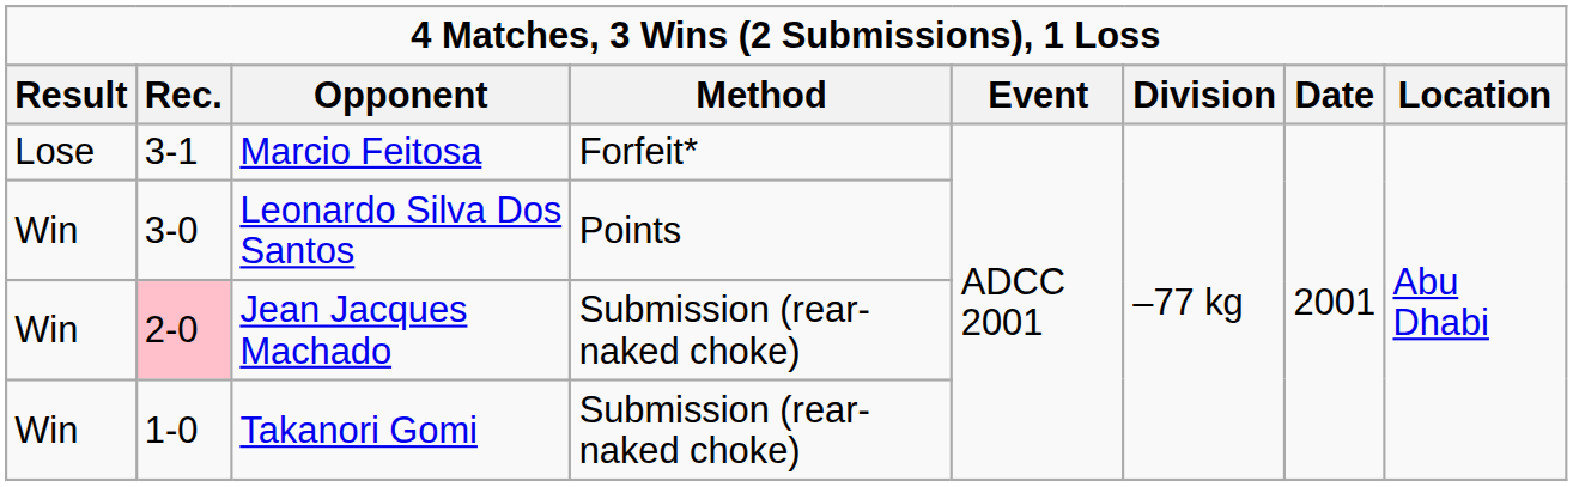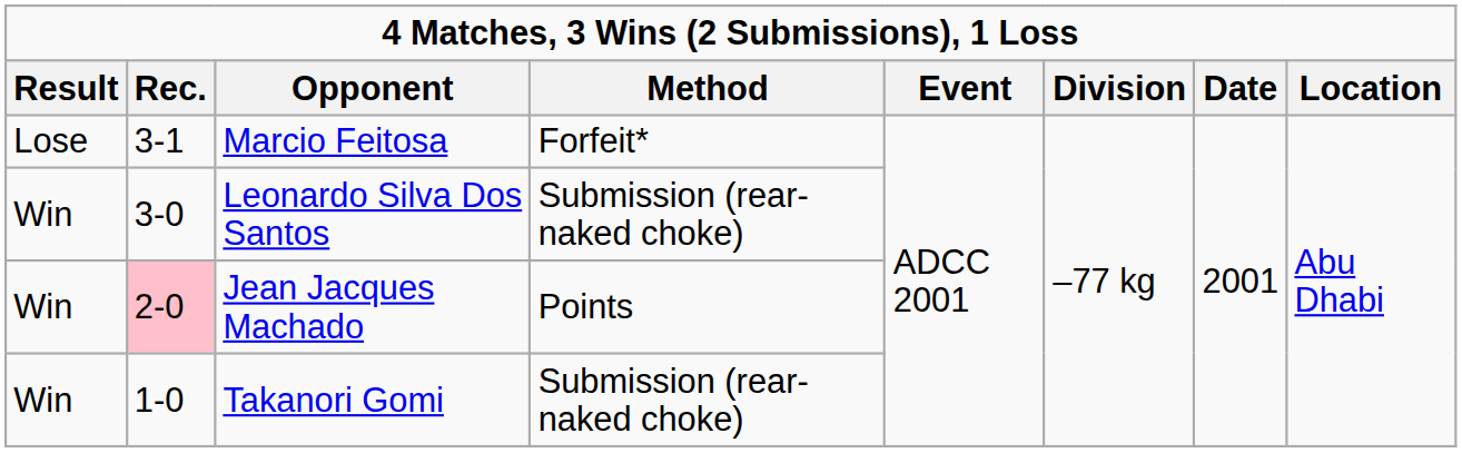Leonardo Silva Dos Santos | Method: Points -> Submission (rear-naked choke)
Jean Jacques Machado | Method: Submission (rear-naked choke) -> Points
